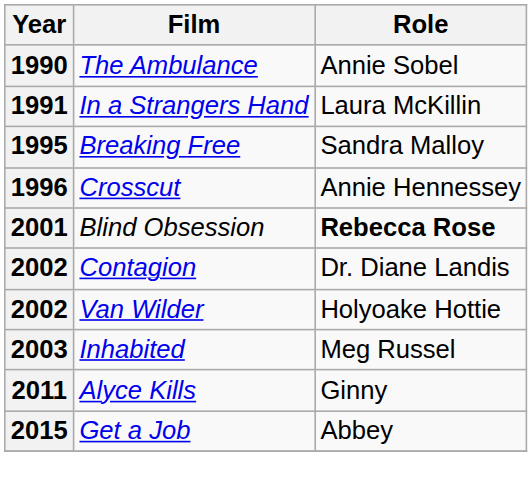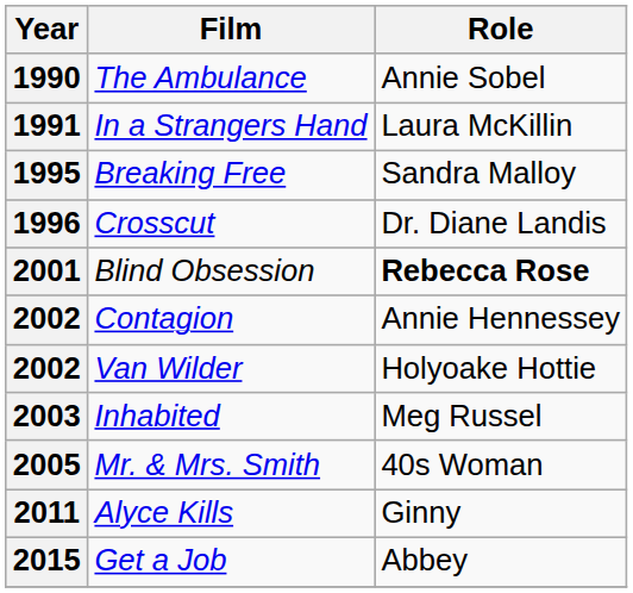1996 | Role: Annie Hennessey -> Dr. Diane Landis
2002 / Contagion | Role: Dr. Diane Landis -> Annie Hennessey
+ row: 2005 | Mr. & Mrs. Smith | 40s Woman
